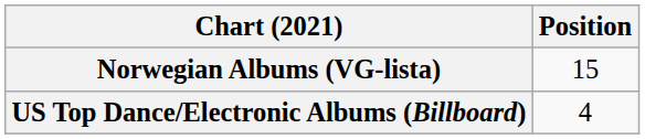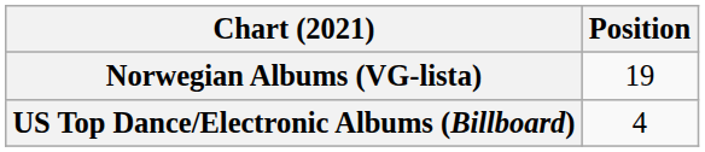Norwegian Albums (VG-lista) | Position: 15 -> 19
